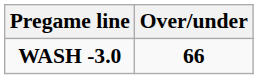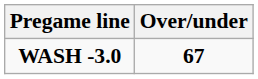WASH -3.0 | Over/under: 66 -> 67
